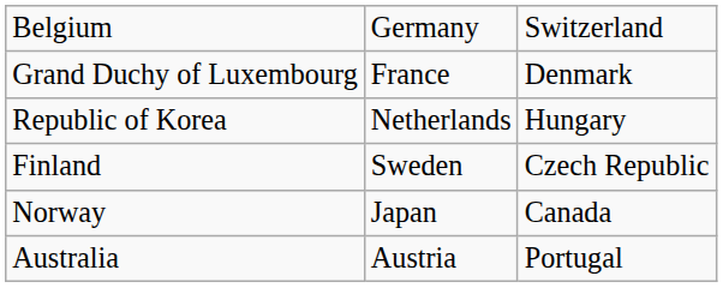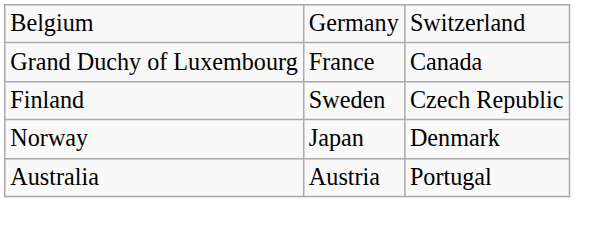Grand Duchy of Luxembourg | column 3: Denmark -> Canada
- row: Republic of Korea | Netherlands | Hungary
Norway | column 3: Canada -> Denmark
